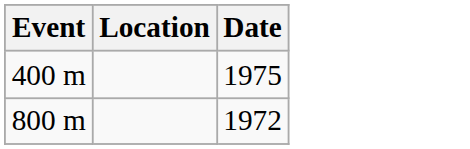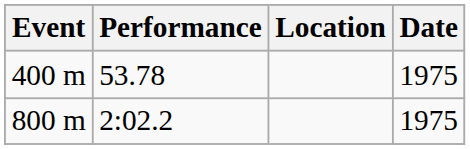+ column: Performance | 53.78 | 2:02.2
800 m | Date: 1972 -> 1975
